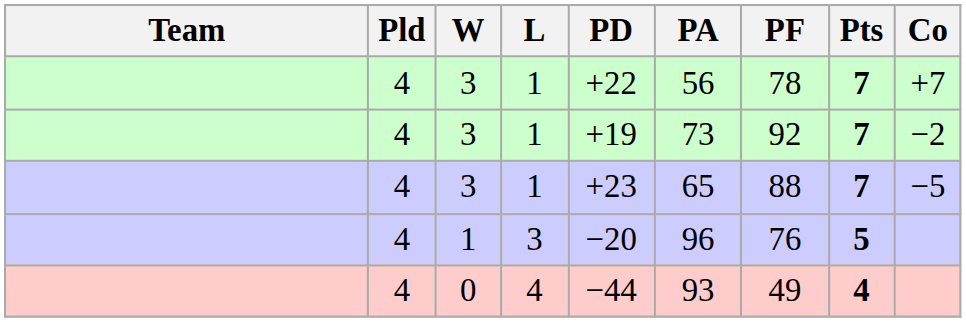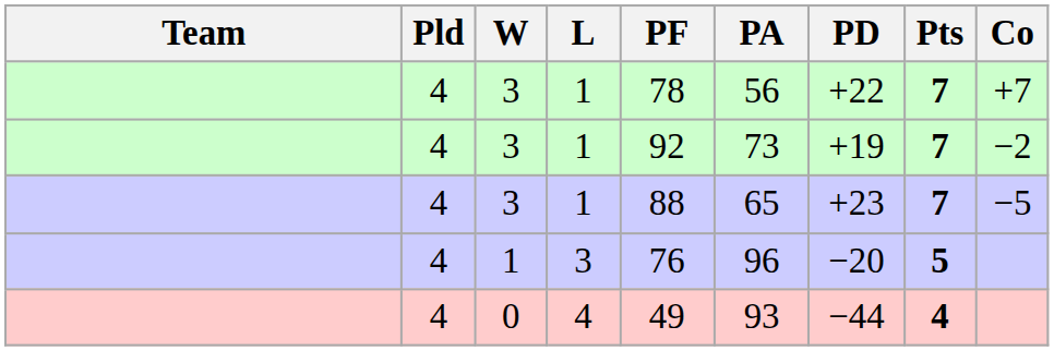columns swapped: PF <-> PD
